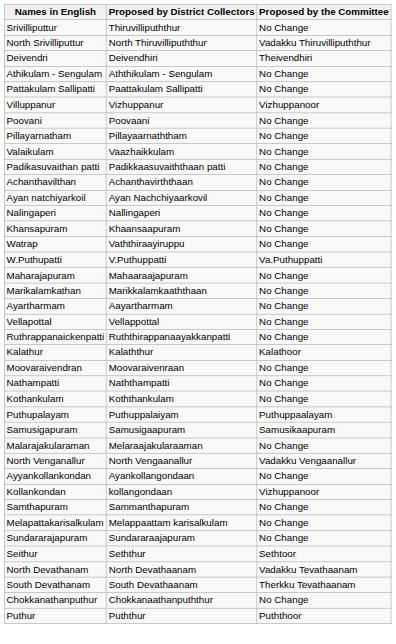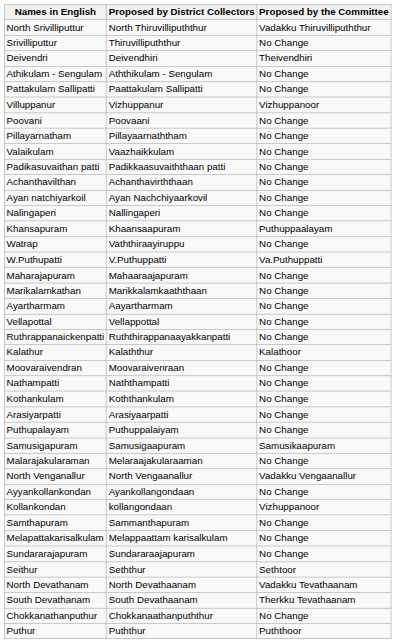rows swapped: Srivilliputtur <-> North Srivilliputtur
Khansapuram | Proposed by the Committee: No Change -> Puthuppaalayam
+ row: Arasiyarpatti | Arasiyaarpatti | No Change
Puthupalayam | Proposed by the Committee: Puthuppaalayam -> No Change
